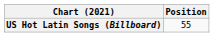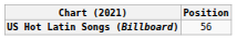US Hot Latin Songs (Billboard) | Position: 55 -> 56
